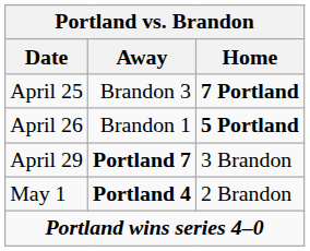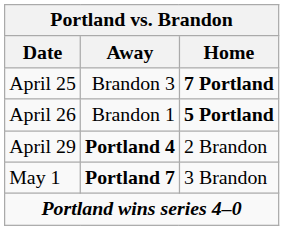April 29 | Away: Portland 7 -> Portland 4
April 29 | Home: 3 Brandon -> 2 Brandon
May 1 | Away: Portland 4 -> Portland 7
May 1 | Home: 2 Brandon -> 3 Brandon
